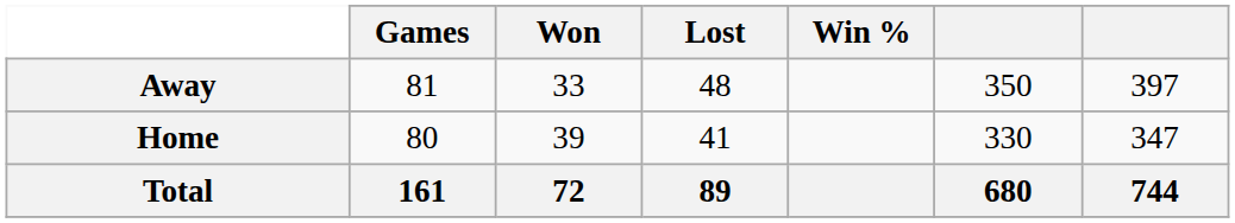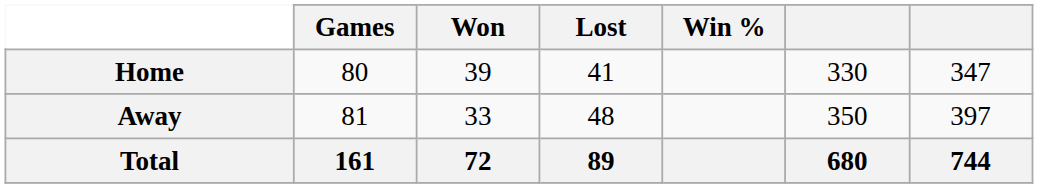rows swapped: Home <-> Away
